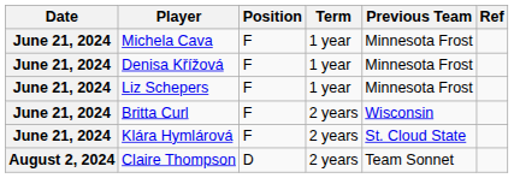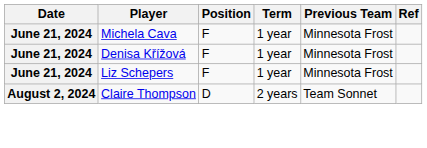- row: June 21, 2024 | Britta Curl | F | 2 years | Wisconsin
- row: June 21, 2024 | Klára Hymlárová | F | 2 years | St. Cloud State
